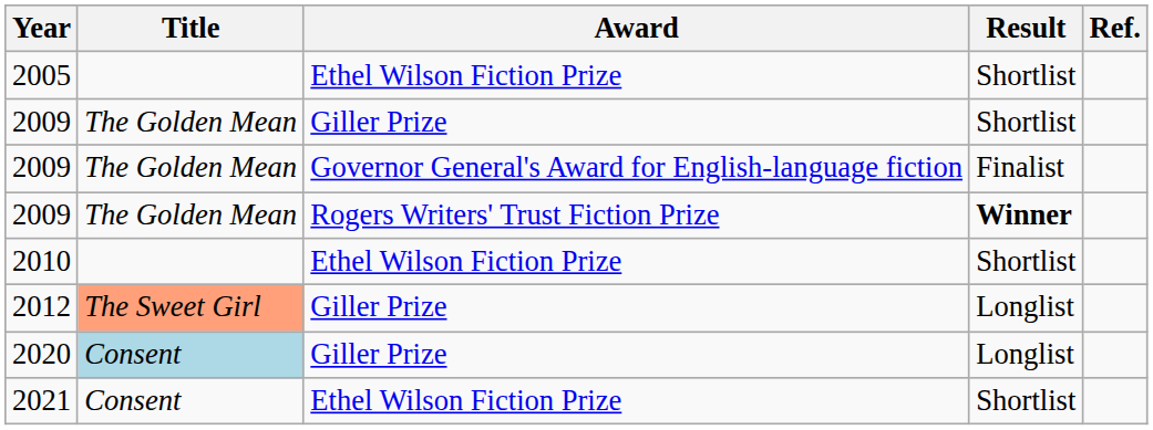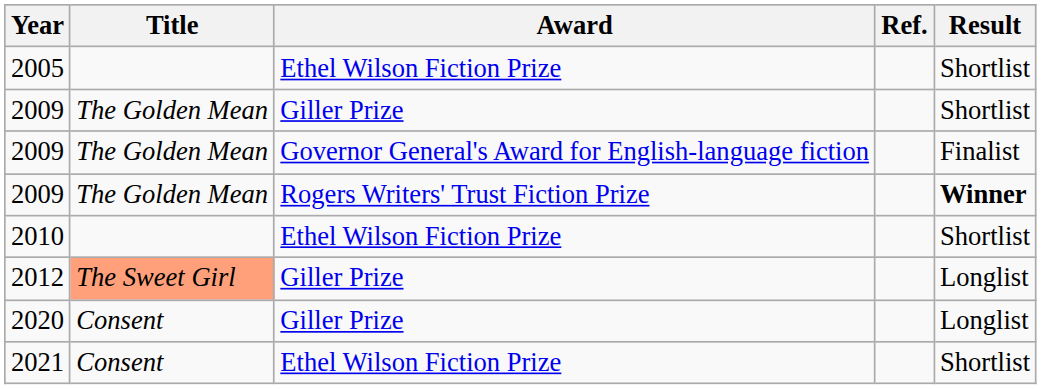columns swapped: Result <-> Ref.
2020 | Title: lightblue background -> no background
